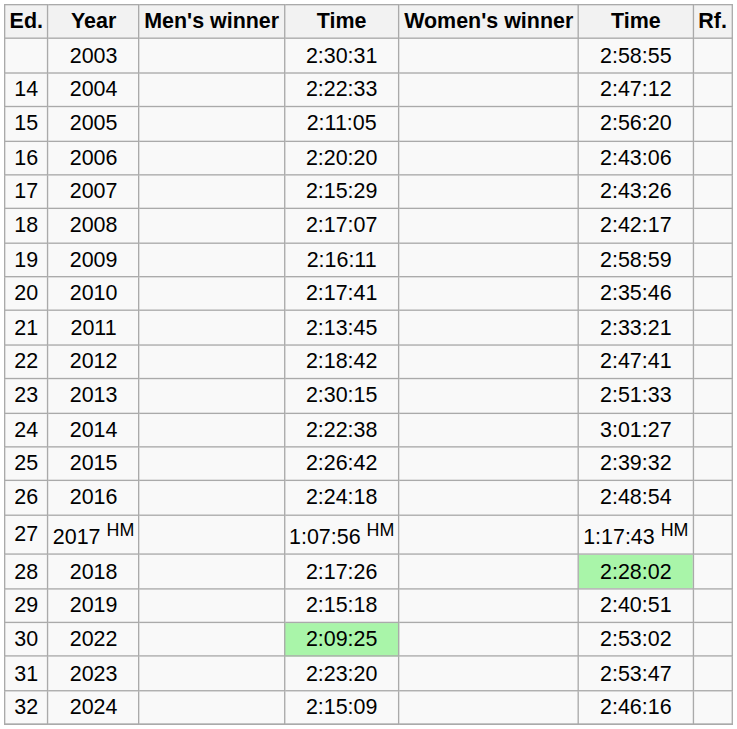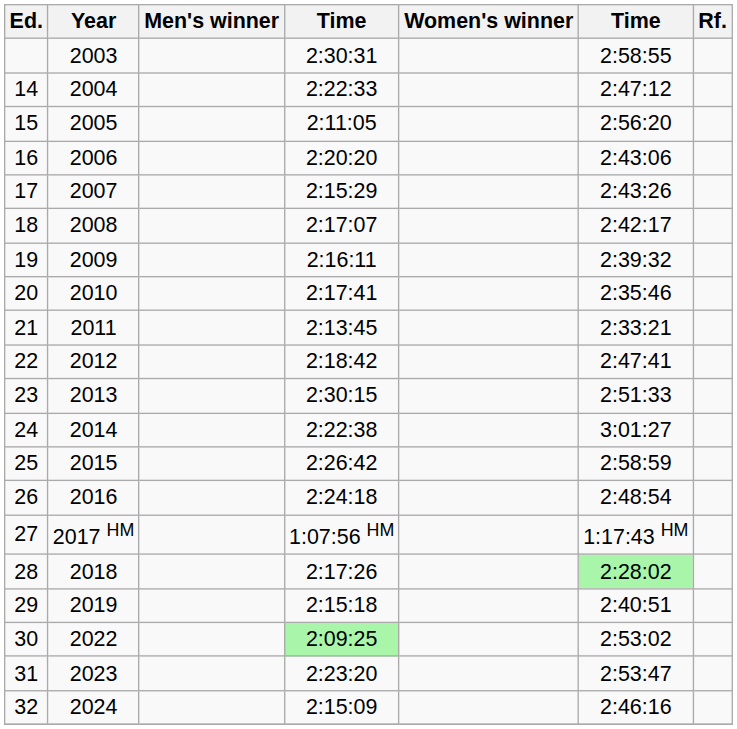19 | column 6: 2:58:59 -> 2:39:32
25 | column 6: 2:39:32 -> 2:58:59
